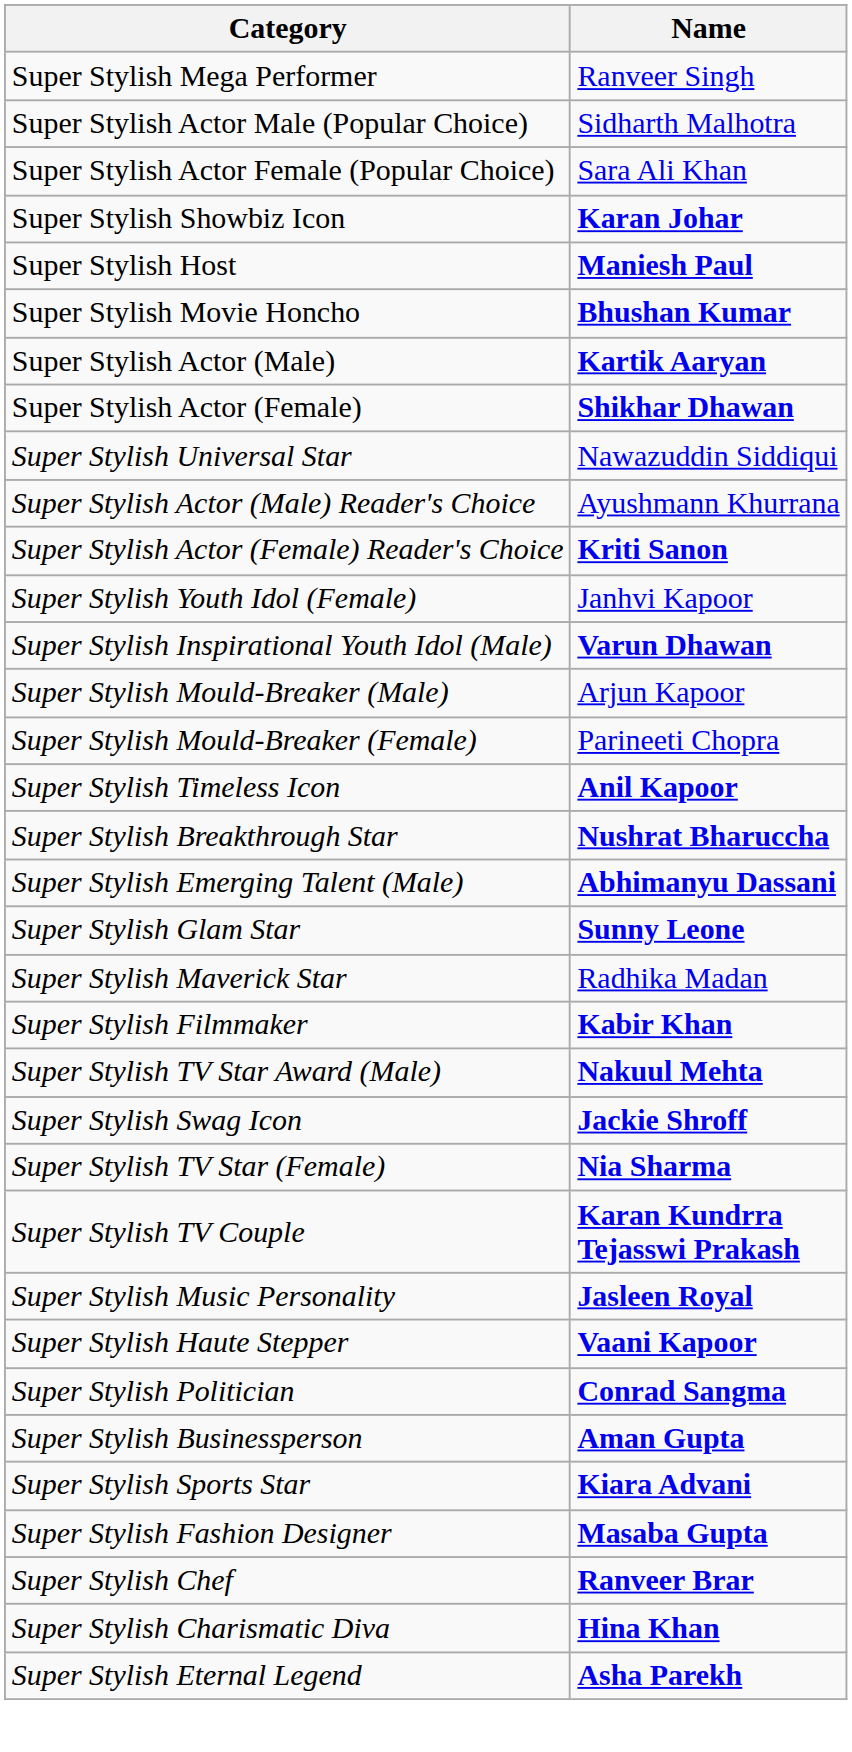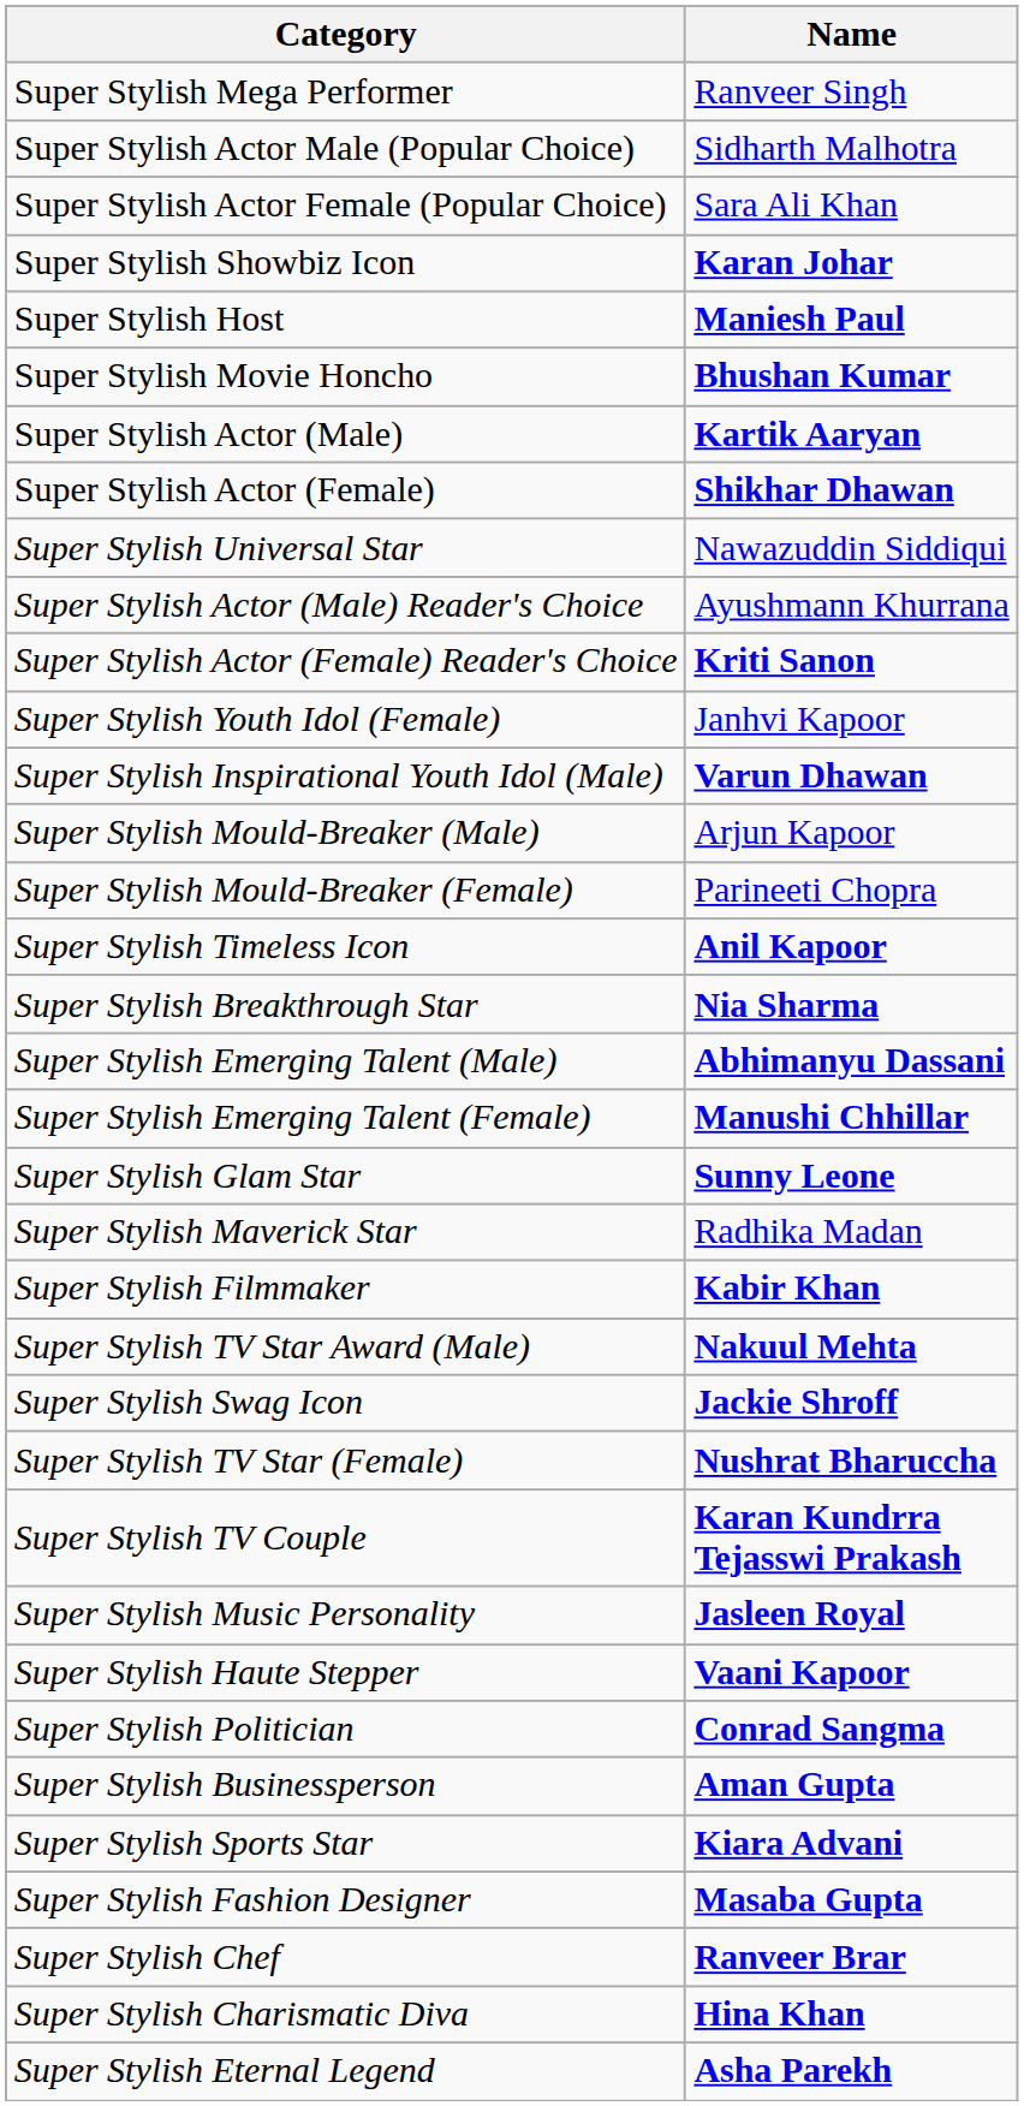Super Stylish Breakthrough Star | Name: Nushrat Bharuccha -> Nia Sharma
+ row: Super Stylish Emerging Talent (Female) | Manushi Chhillar
Super Stylish TV Star (Female) | Name: Nia Sharma -> Nushrat Bharuccha
